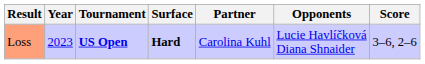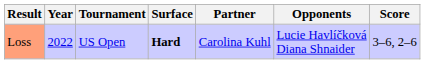Loss | Year: 2023 -> 2022
Loss | Tournament: bold -> normal
